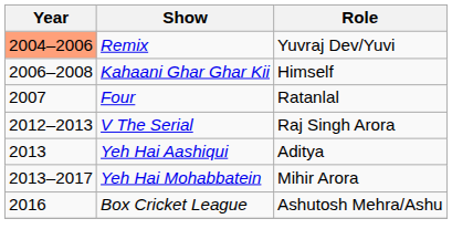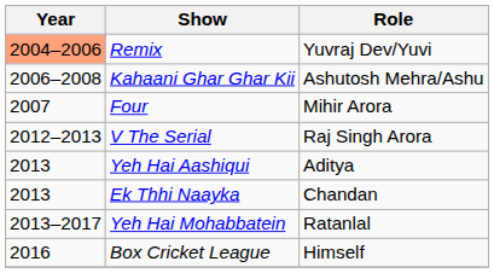Kahaani Ghar Ghar Kii | Role: Himself -> Ashutosh Mehra/Ashu
Four | Role: Ratanlal -> Mihir Arora
+ row: 2013 | Ek Thhi Naayka | Chandan
Yeh Hai Mohabbatein | Role: Mihir Arora -> Ratanlal
Box Cricket League | Role: Ashutosh Mehra/Ashu -> Himself
